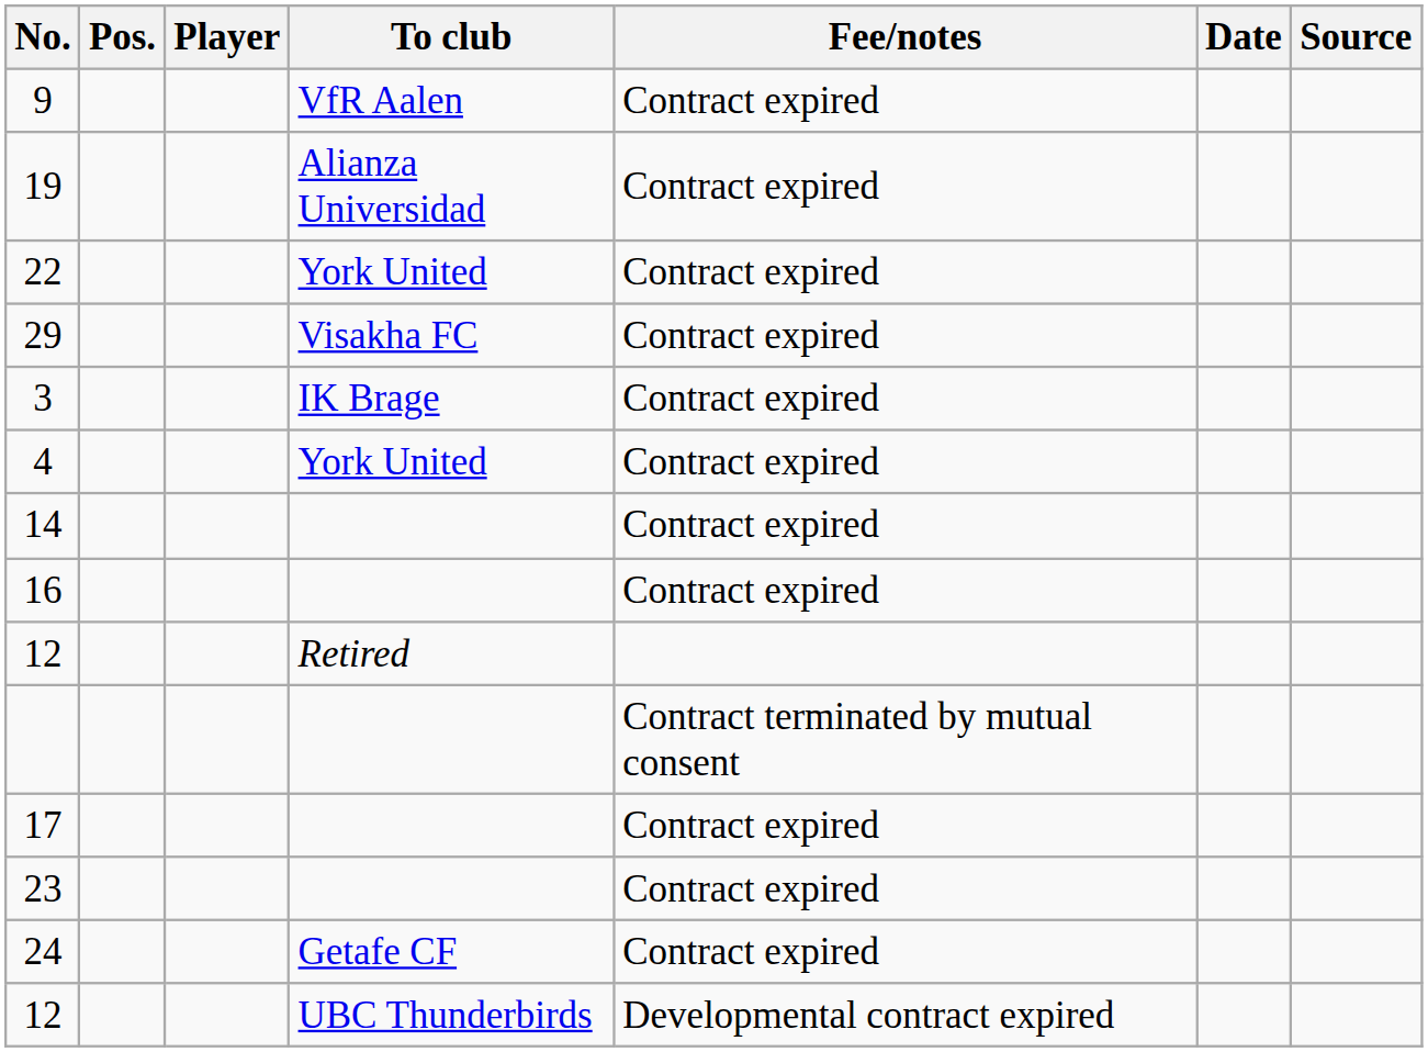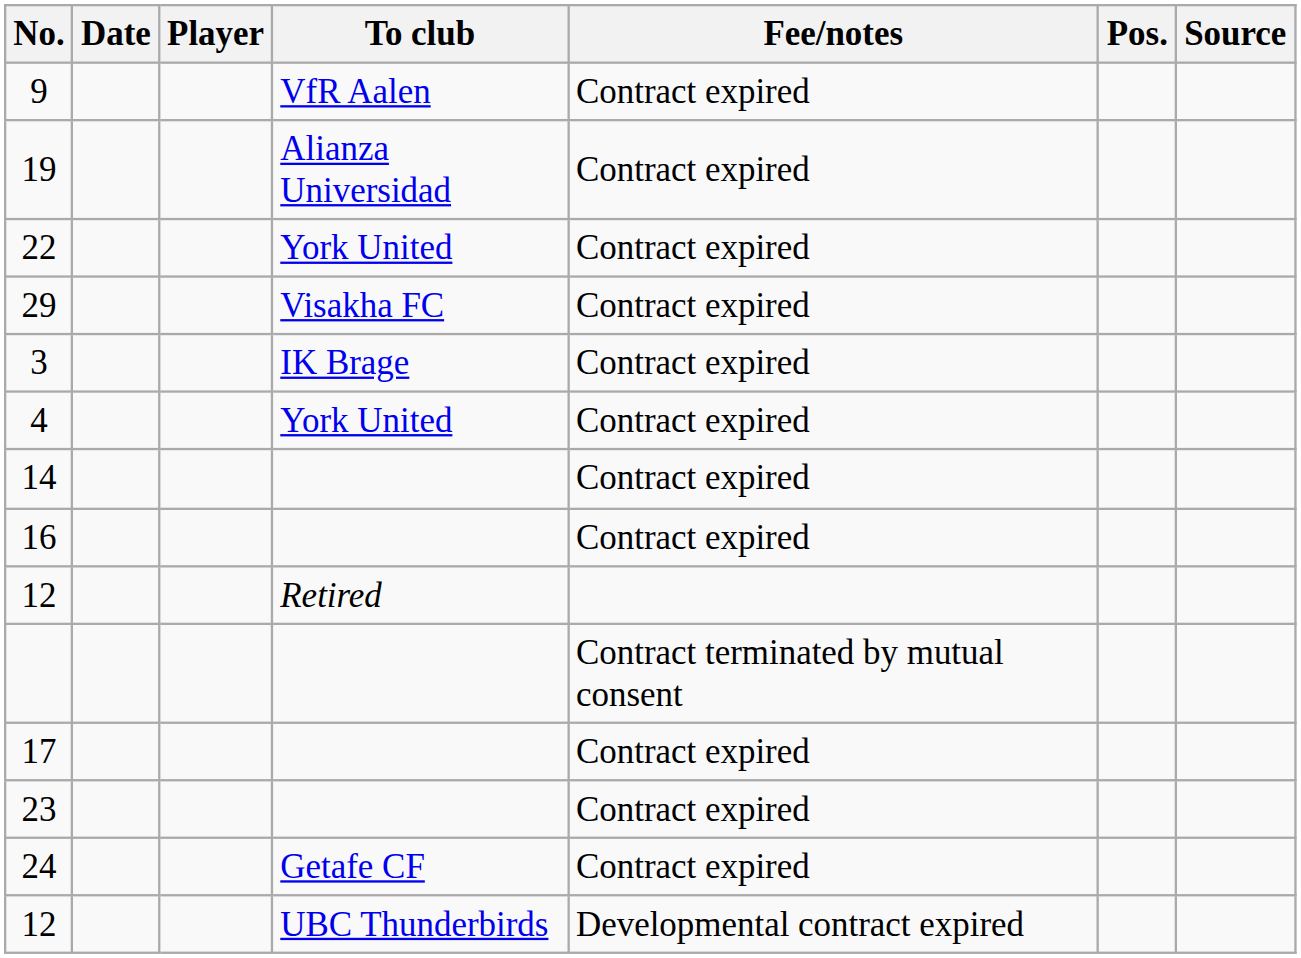columns swapped: Pos. <-> Date
